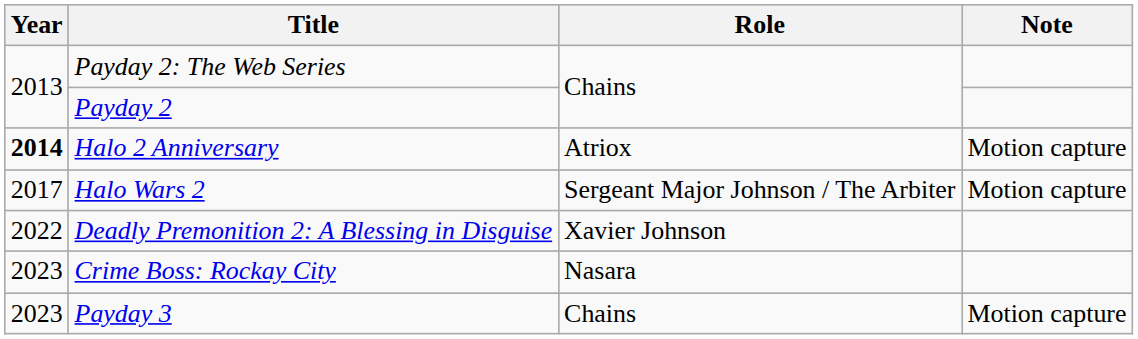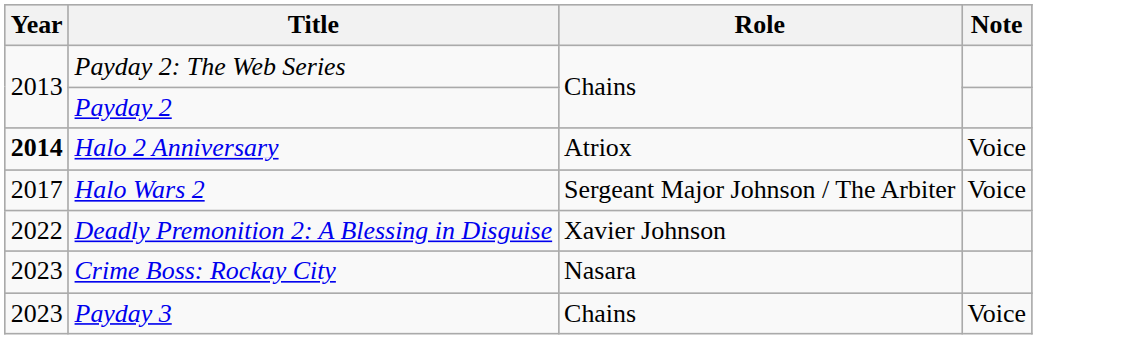Halo 2 Anniversary | Note: Motion capture -> Voice
Halo Wars 2 | Note: Motion capture -> Voice
Payday 3 | Note: Motion capture -> Voice
